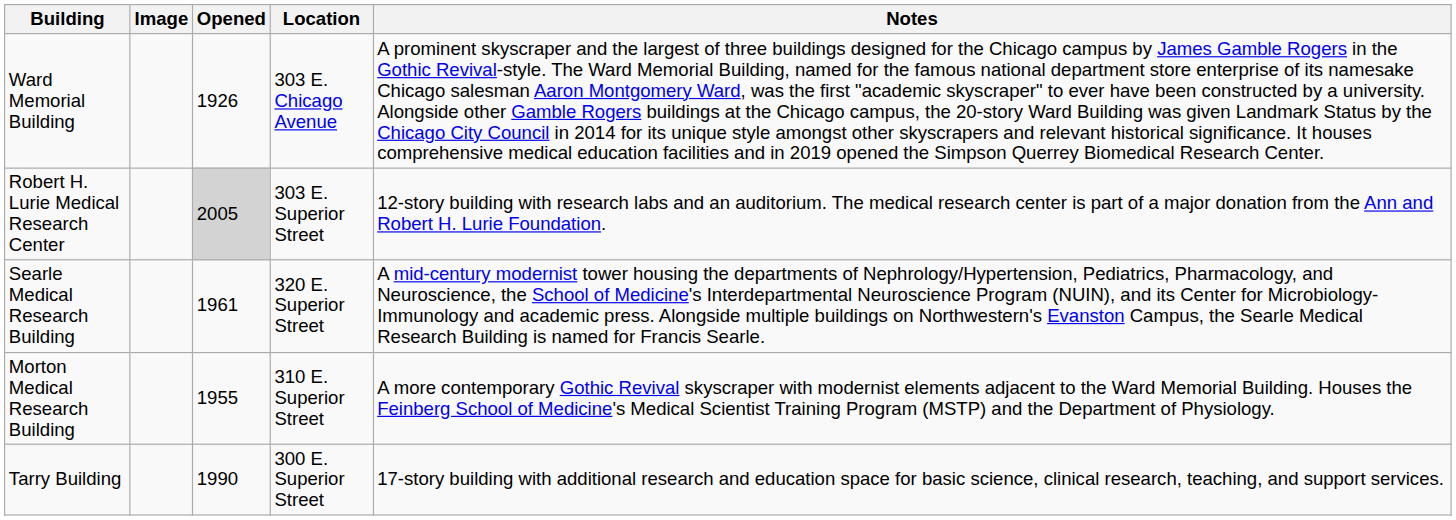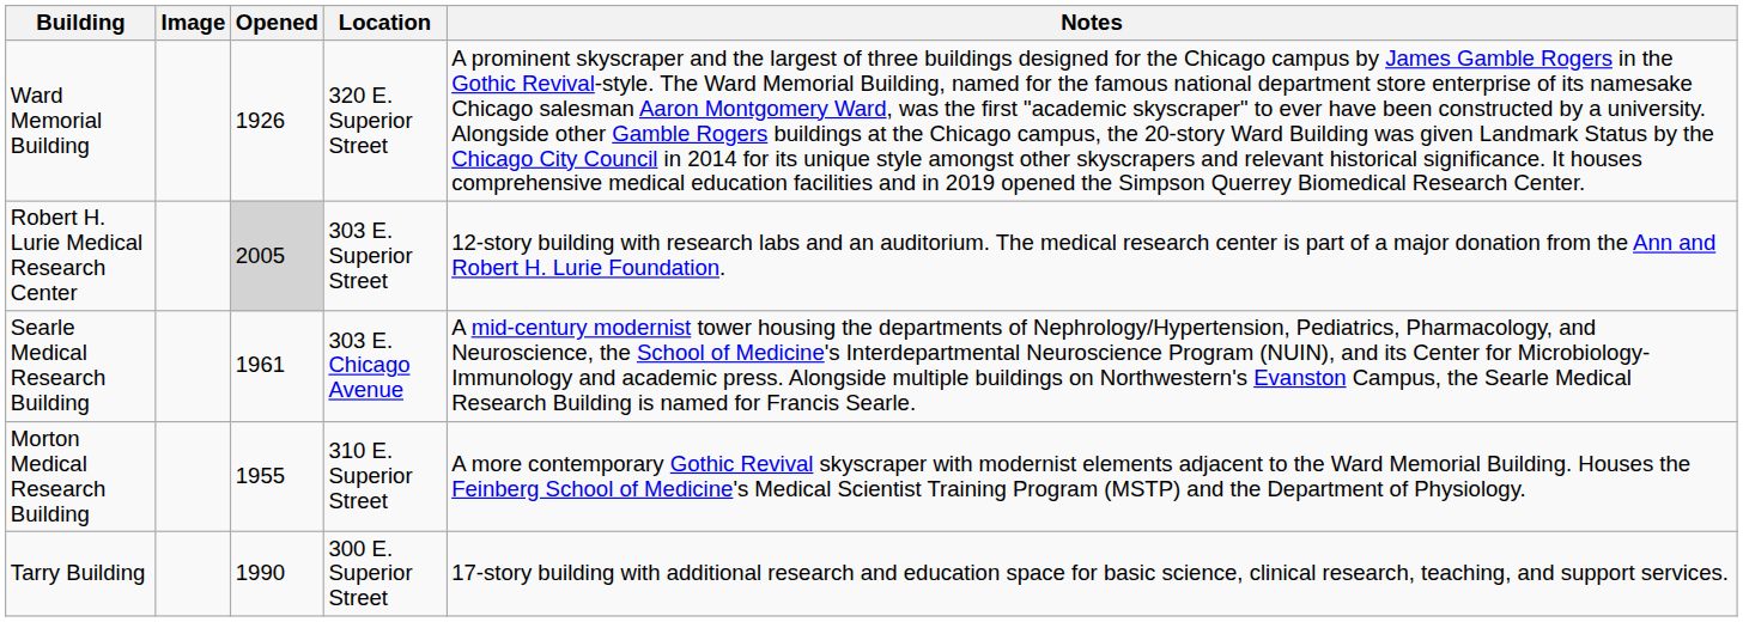Ward Memorial Building | Location: 303 E. Chicago Avenue -> 320 E. Superior Street
Searle Medical Research Building | Location: 320 E. Superior Street -> 303 E. Chicago Avenue
